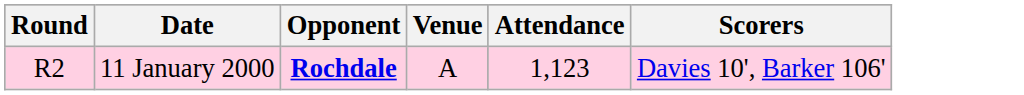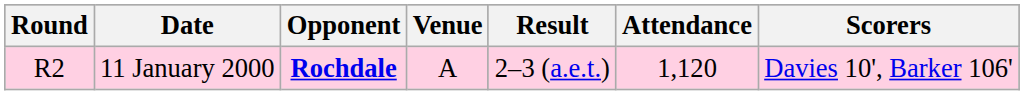+ column: Result | 2–3 (a.e.t.)
11 January 2000 | Attendance: 1,123 -> 1,120
